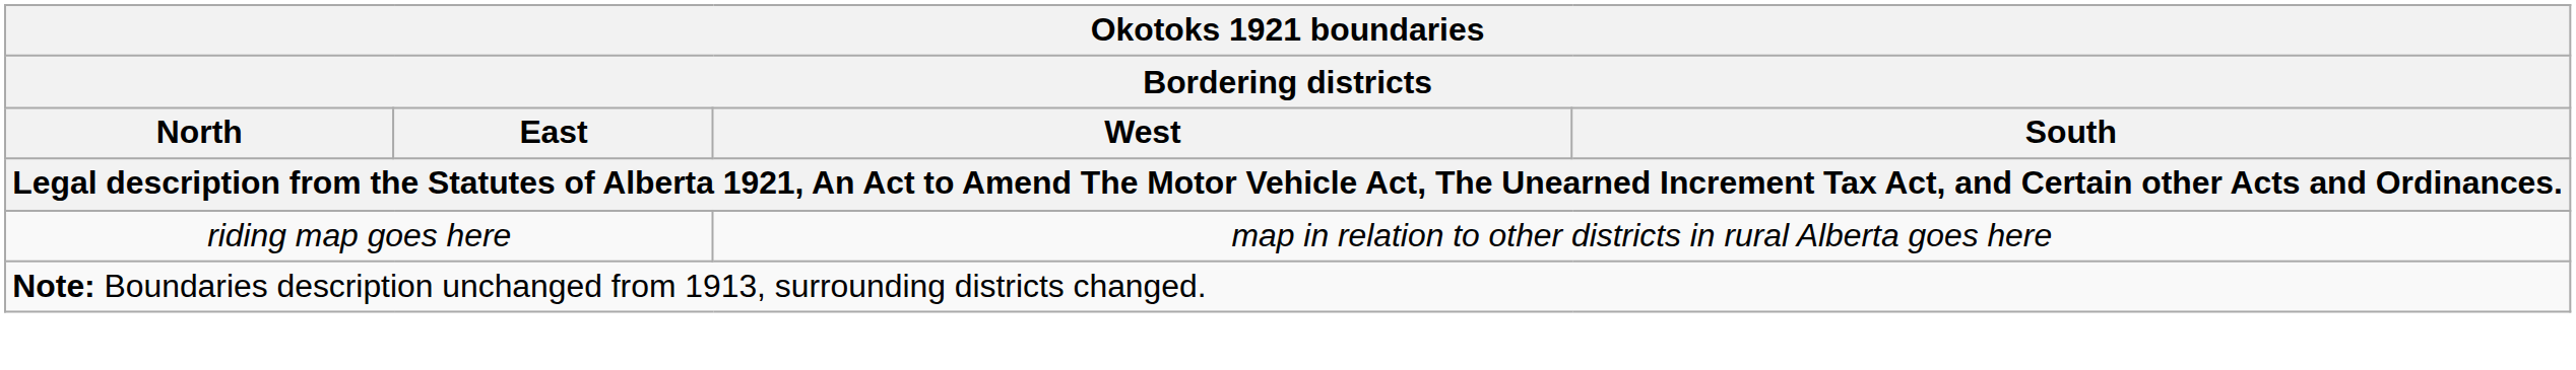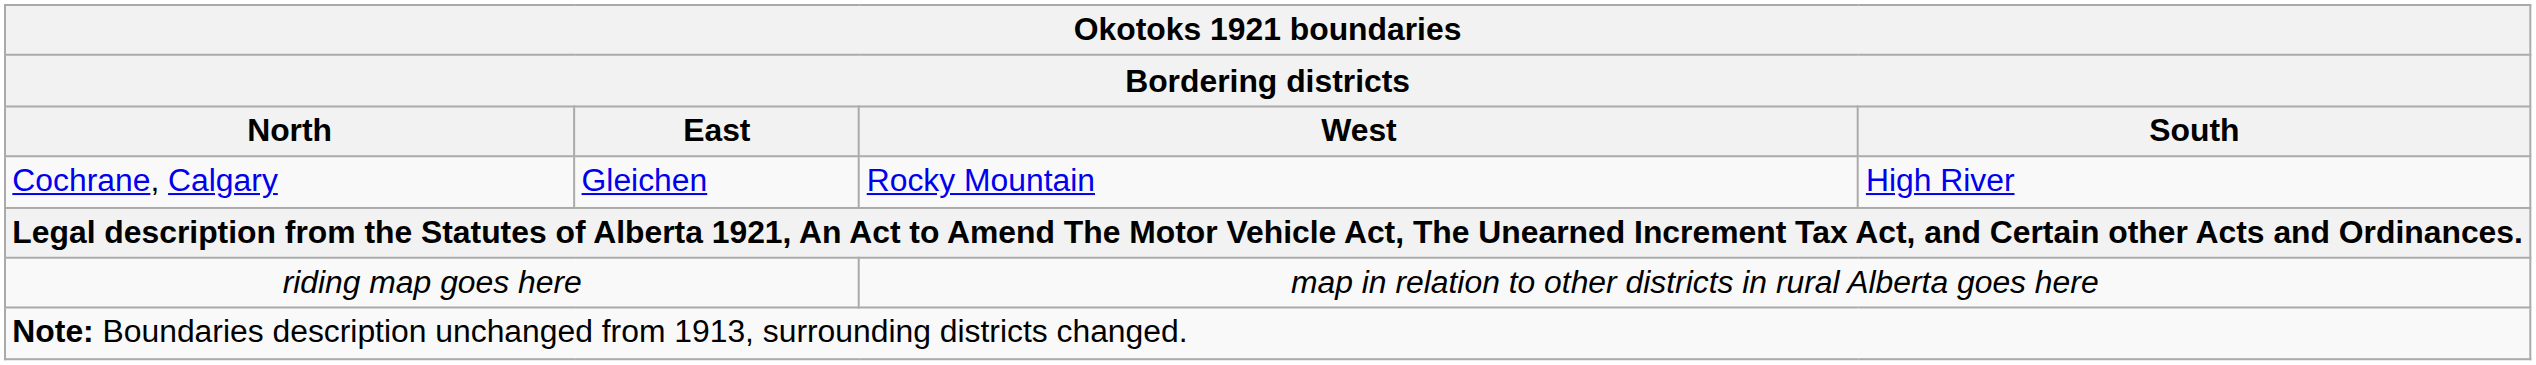+ row: Cochrane, Calgary | Gleichen | Rocky Mountain | High River
